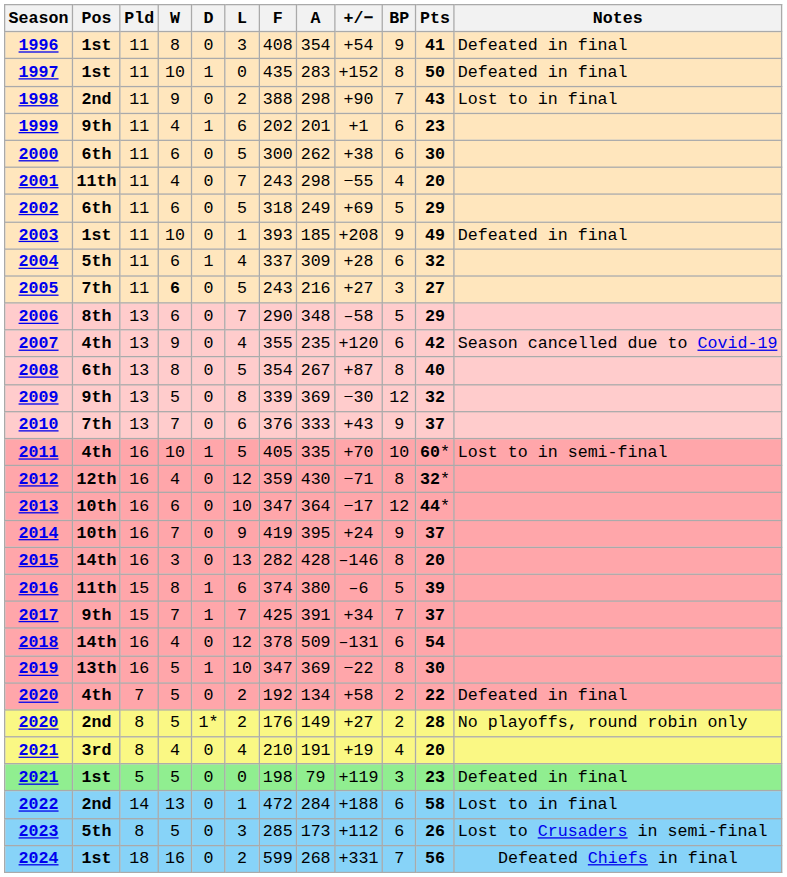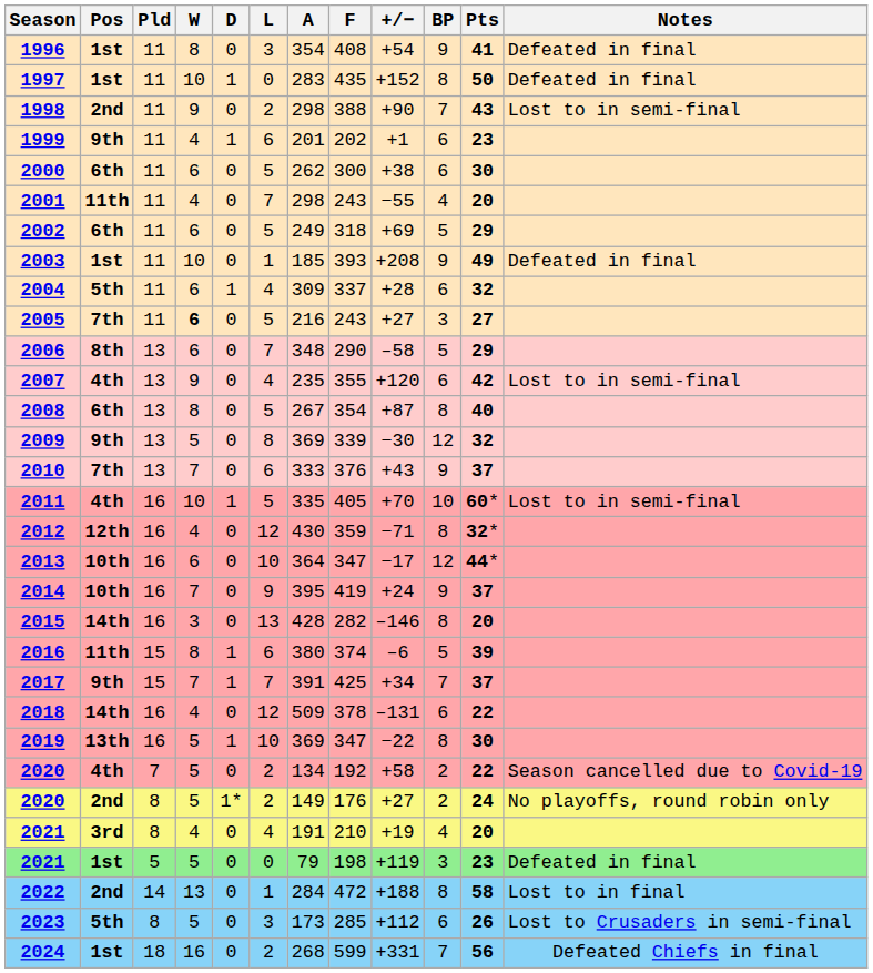columns swapped: F <-> A
1998 | Notes: Lost to in final -> Lost to in semi-final
2007 | Notes: Season cancelled due to Covid-19 -> Lost to in semi-final
2018 | Pts: 54 -> 22
2020 / 4th | Notes: Defeated in final -> Season cancelled due to Covid-19
2020 / 2nd | Pts: 28 -> 24
2022 | BP: 6 -> 8
